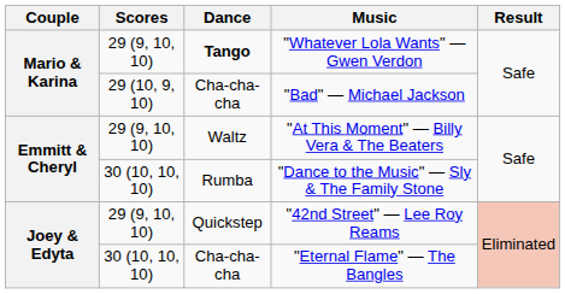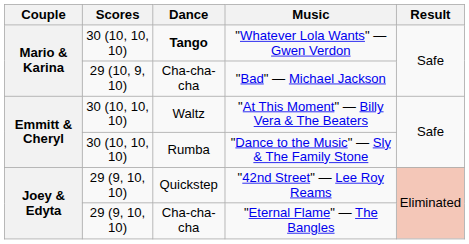"Whatever Lola Wants" — Gwen Verdon | Scores: 29 (9, 10, 10) -> 30 (10, 10, 10)
"At This Moment" — Billy Vera & The Beaters | Scores: 29 (9, 10, 10) -> 30 (10, 10, 10)
"Eternal Flame" — The Bangles | Scores: 30 (10, 10, 10) -> 29 (9, 10, 10)
